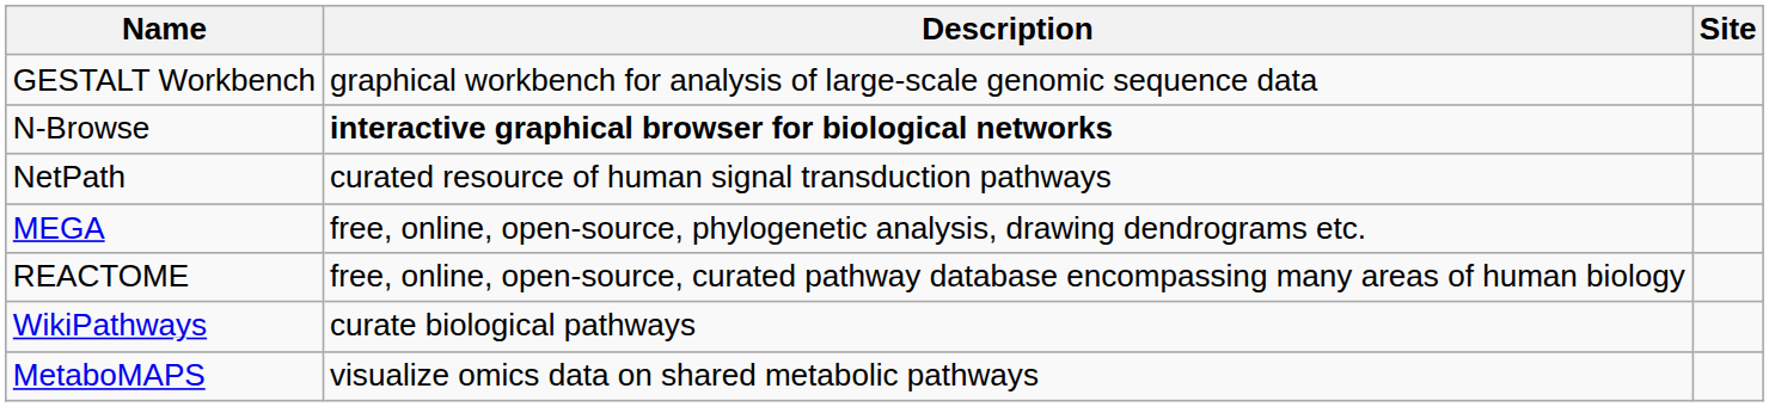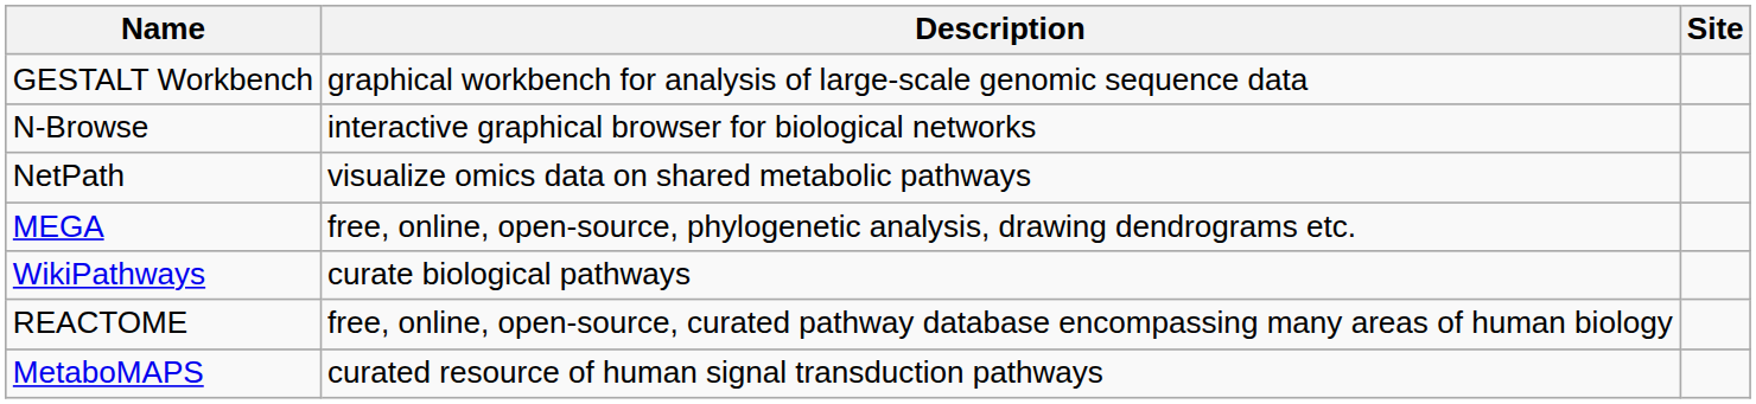N-Browse | Description: bold -> normal
NetPath | Description: curated resource of human signal transduction pathways -> visualize omics data on shared metabolic pathways
rows swapped: REACTOME <-> WikiPathways
MetaboMAPS | Description: visualize omics data on shared metabolic pathways -> curated resource of human signal transduction pathways
